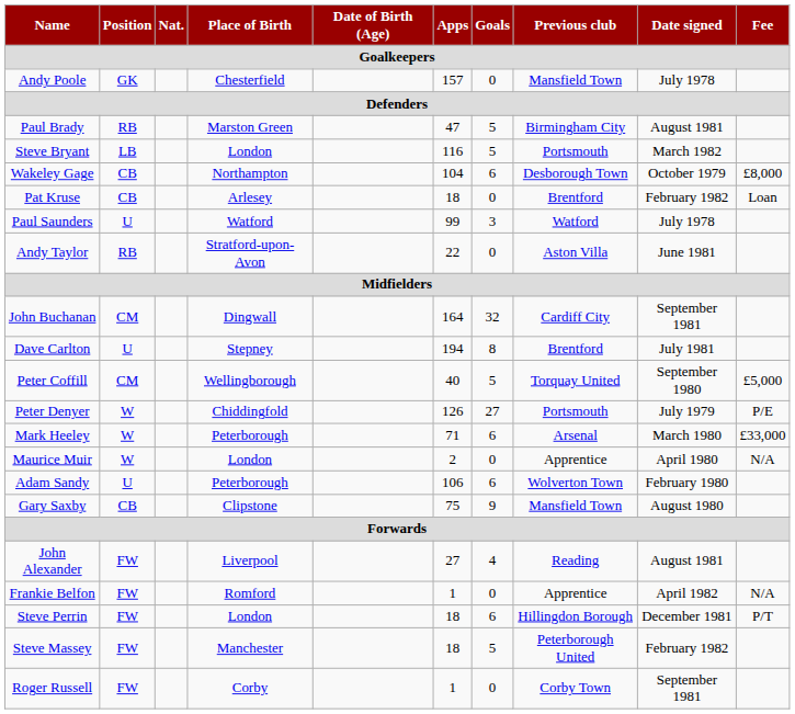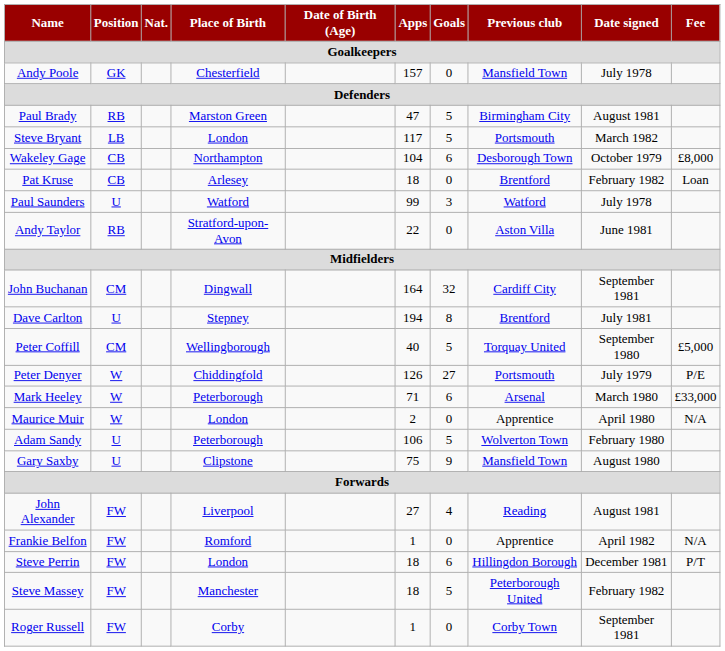Steve Bryant | Apps: 116 -> 117
Adam Sandy | Goals: 6 -> 5
Gary Saxby | Position: CB -> U
